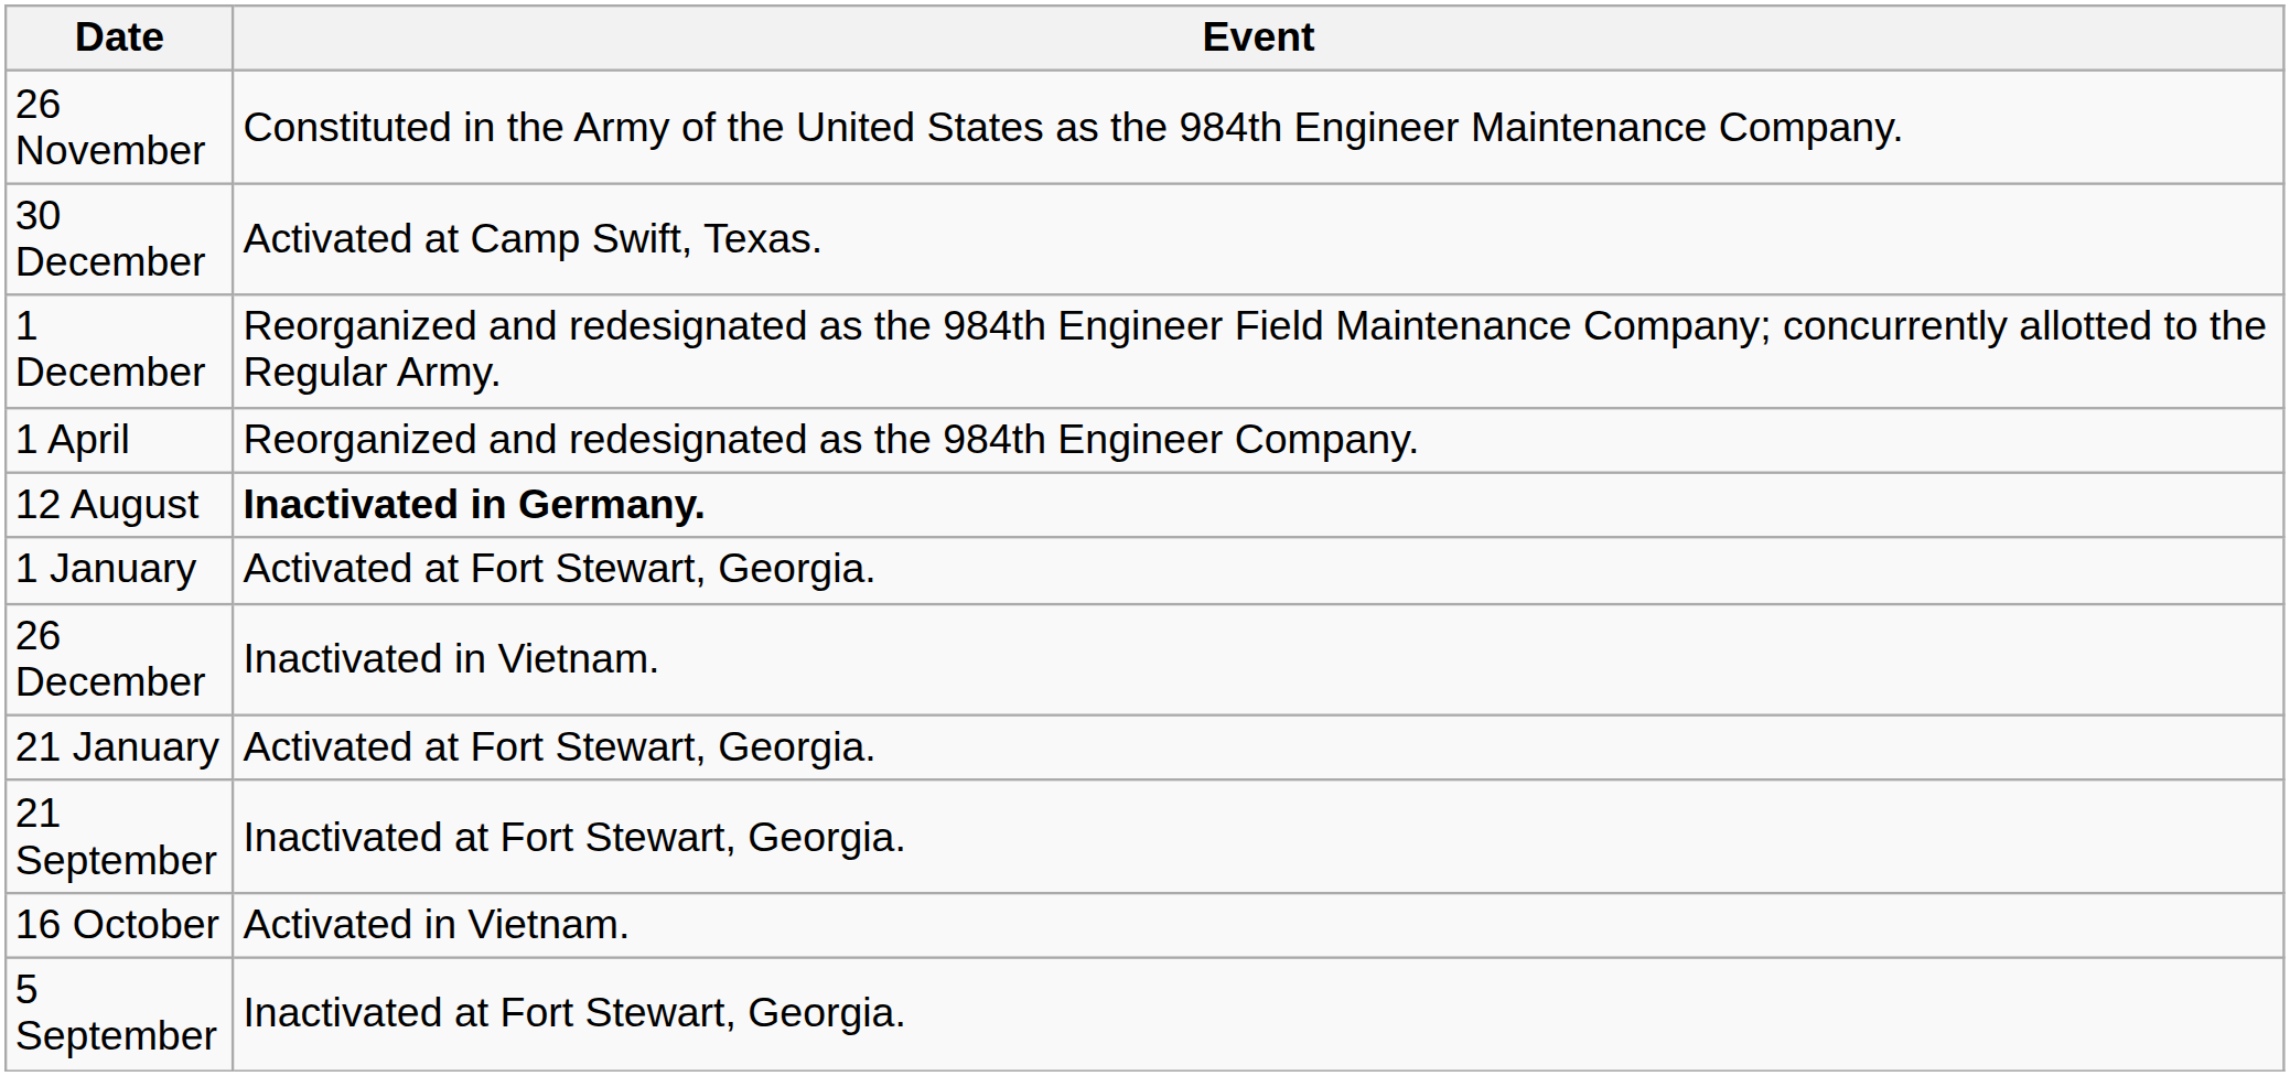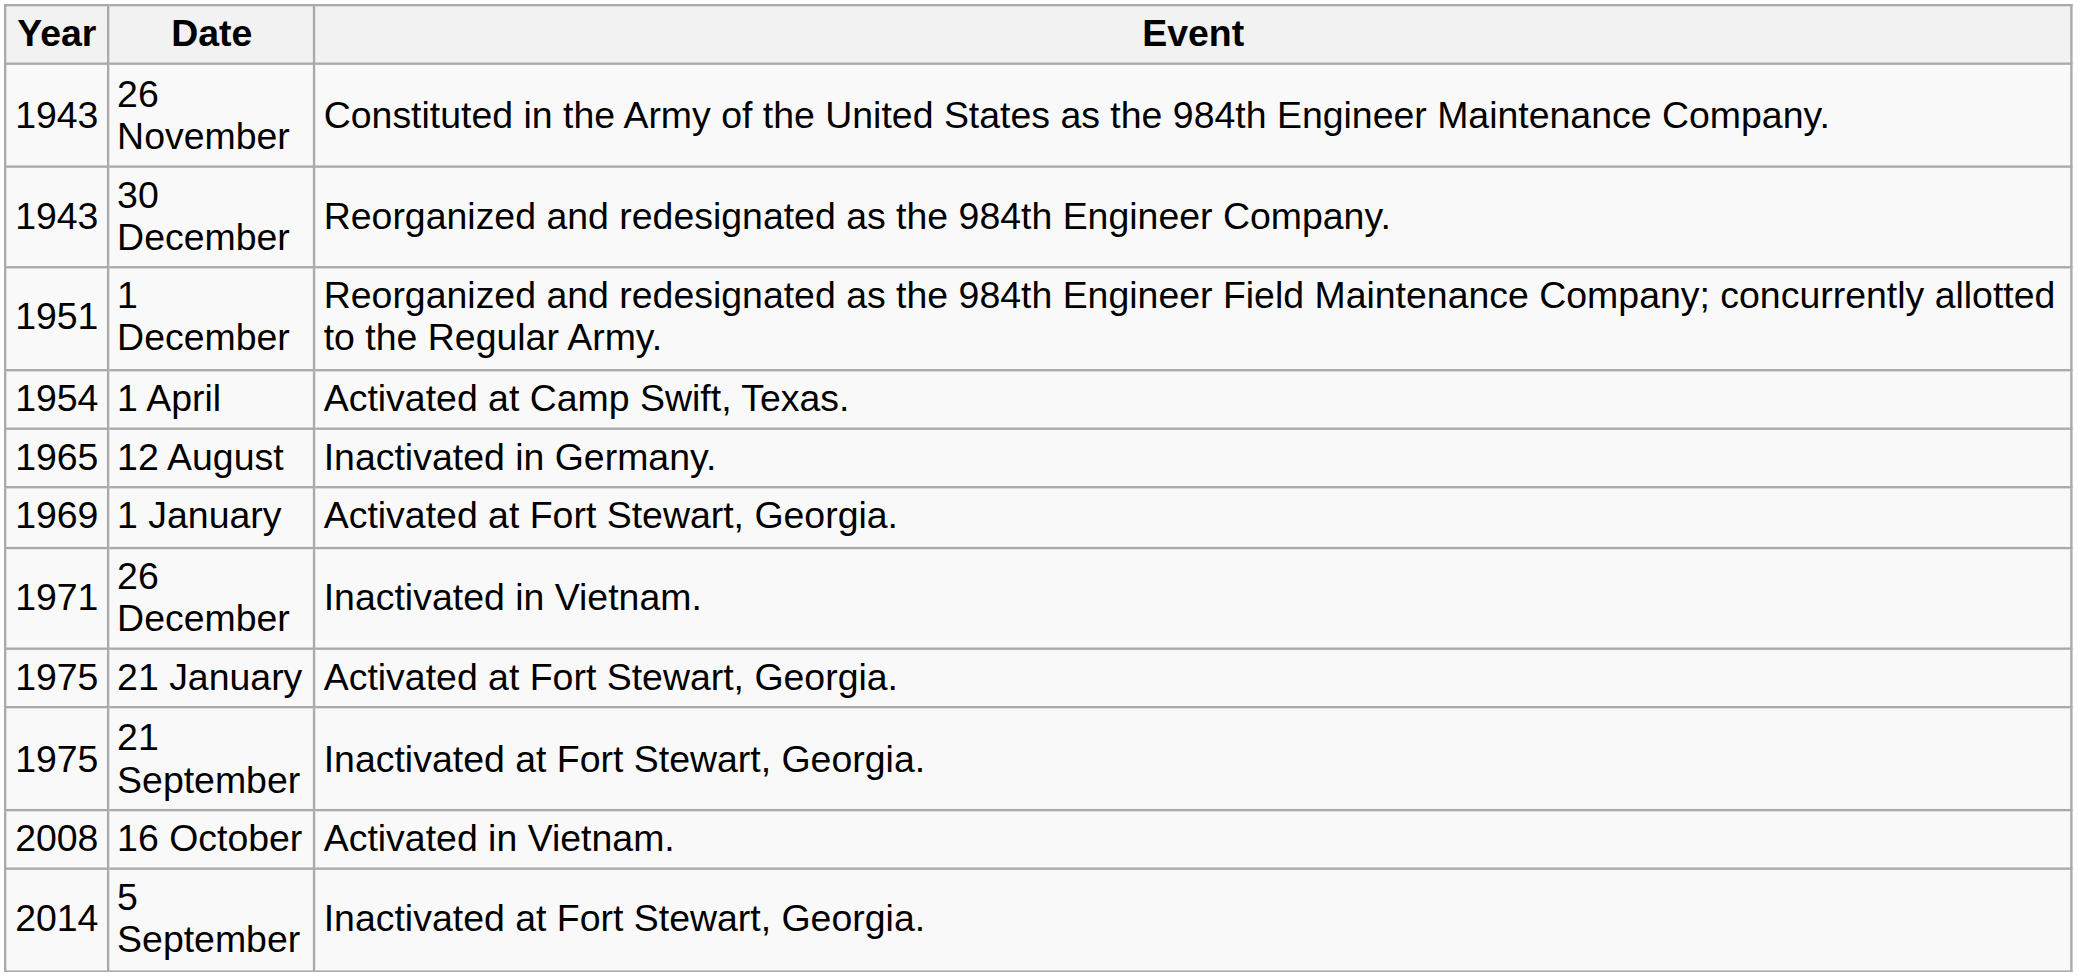+ column: Year | 1943 | 1943 | 1951 | 1954 | 1965 | 1969 | 1971 | 1975 | 1975 | 2008 | 2014
30 December | Event: Activated at Camp Swift, Texas. -> Reorganized and redesignated as the 984th Engineer Company.
1 April | Event: Reorganized and redesignated as the 984th Engineer Company. -> Activated at Camp Swift, Texas.
12 August | Event: bold -> normal
